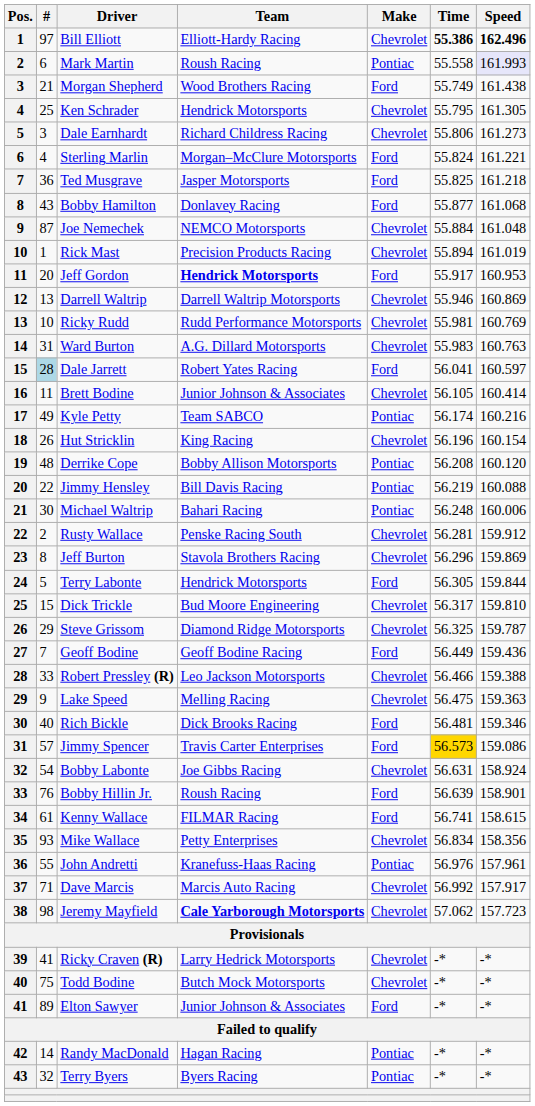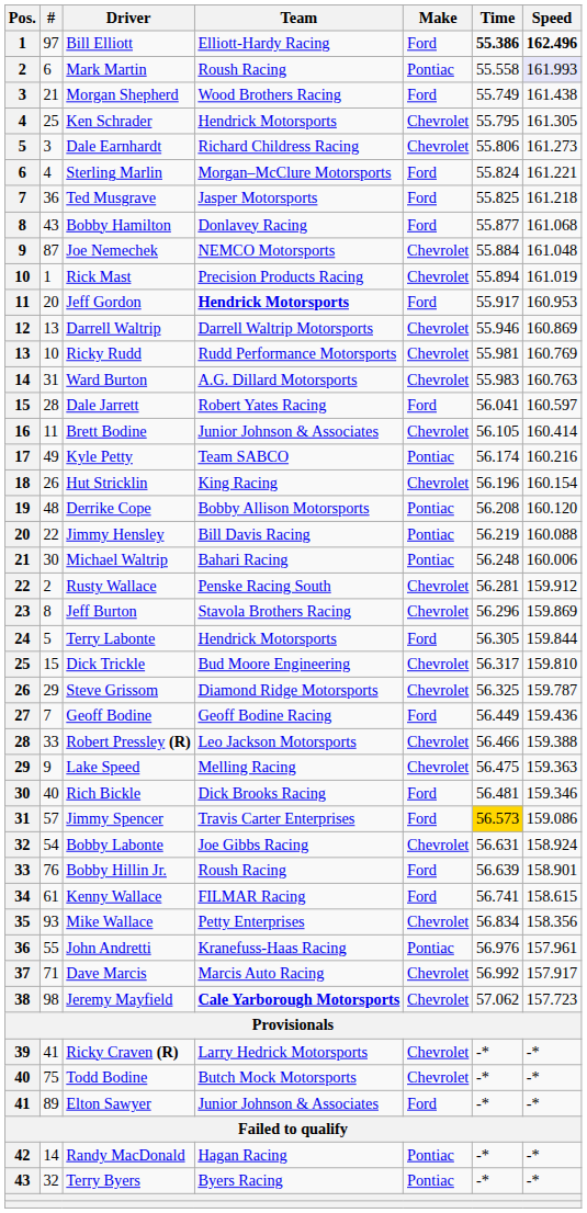Bill Elliott | Make: Chevrolet -> Ford
Dale Jarrett | #: lightblue background -> no background
